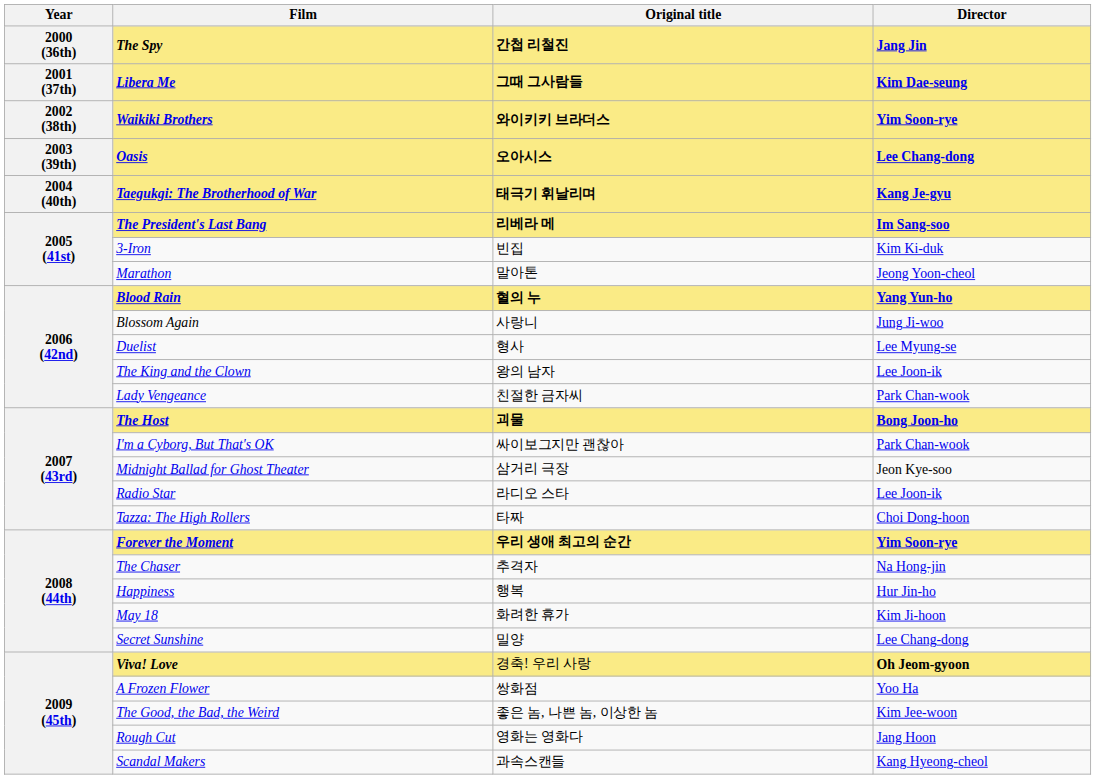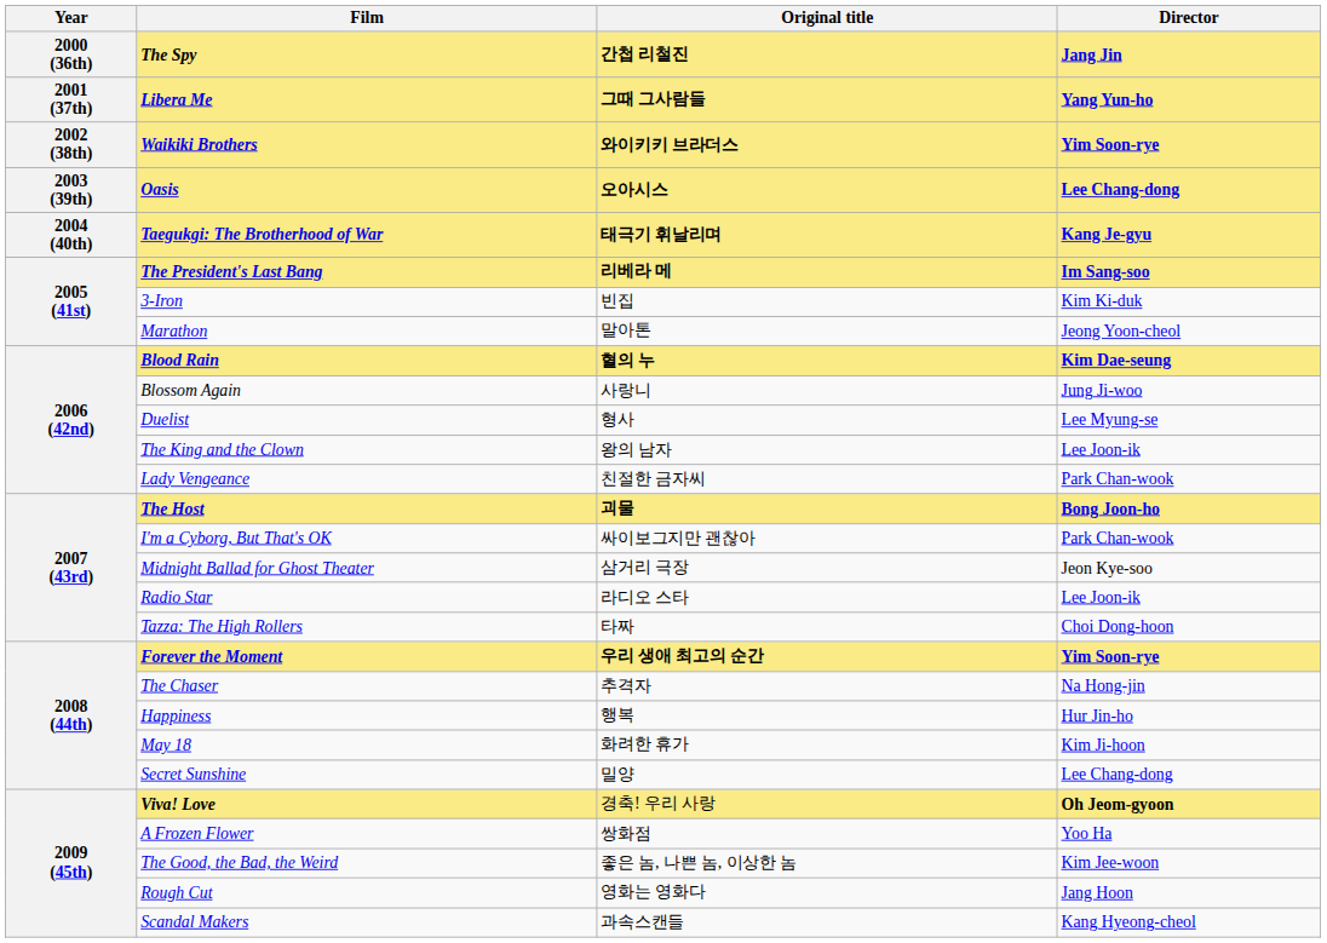Libera Me | Director: Kim Dae-seung -> Yang Yun-ho
Blood Rain | Director: Yang Yun-ho -> Kim Dae-seung
